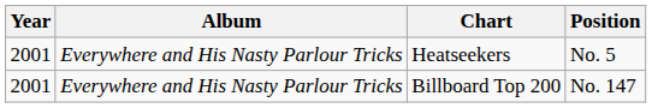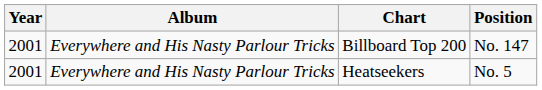rows swapped: Heatseekers <-> Billboard Top 200
